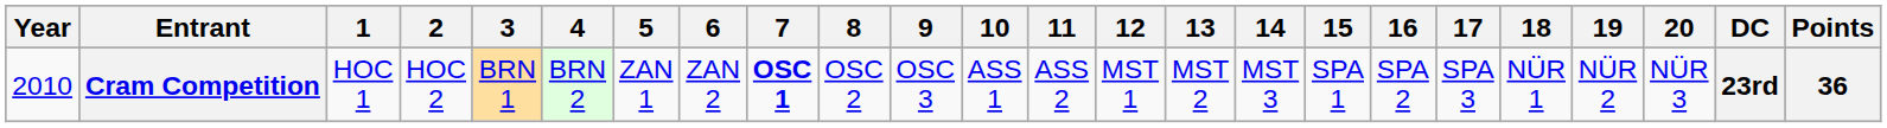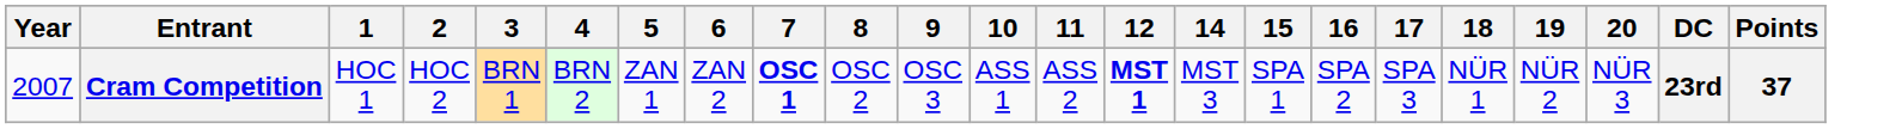- column: 13 | MST 2
Cram Competition | Year: 2010 -> 2007
Cram Competition | 12: normal -> bold
Cram Competition | Points: 36 -> 37
